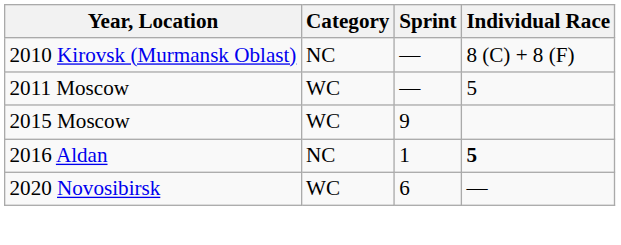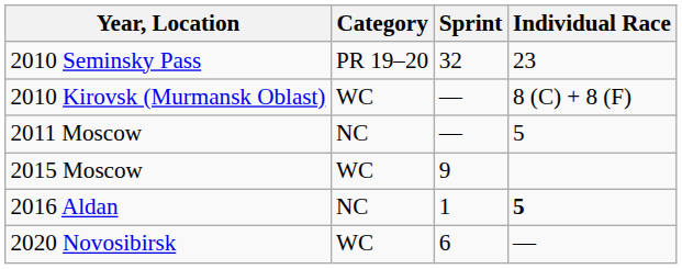+ row: 2010 Seminsky Pass | PR 19–20 | 32 | 23
2010 Kirovsk (Murmansk Oblast) | Category: NC -> WC
2011 Moscow | Category: WC -> NC
